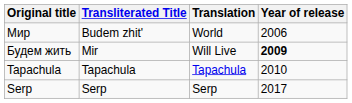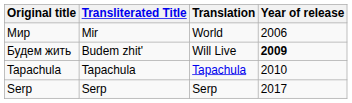Мир | Transliterated Title: Budem zhit' -> Mir
Будем жить | Transliterated Title: Mir -> Budem zhit'
